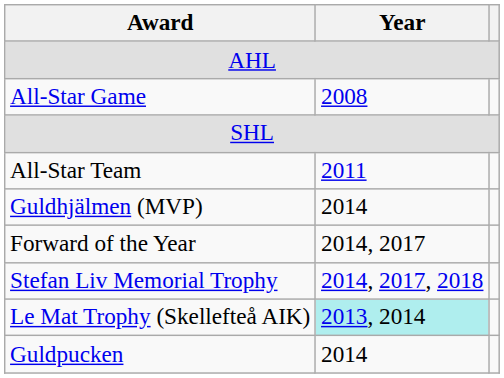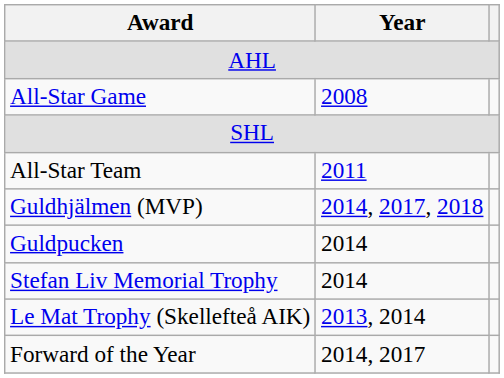Guldhjälmen (MVP) | Year: 2014 -> 2014, 2017, 2018
rows swapped: Forward of the Year <-> Guldpucken
Stefan Liv Memorial Trophy | Year: 2014, 2017, 2018 -> 2014
Le Mat Trophy (Skellefteå AIK) | Year: paleturquoise background -> no background
